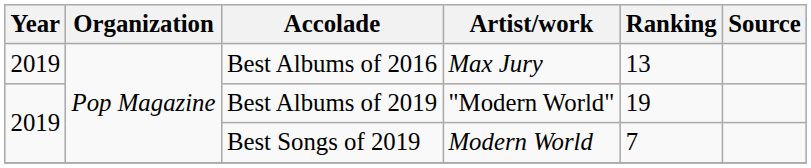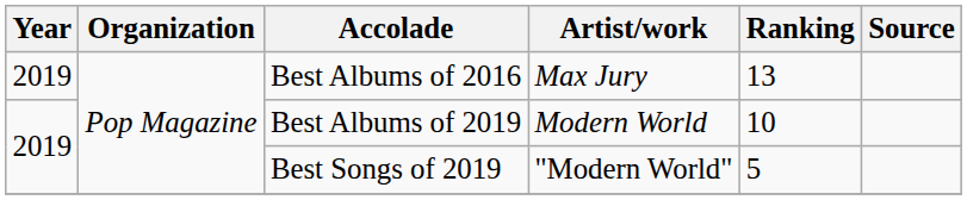Best Albums of 2019 | Artist/work: "Modern World" -> Modern World
Best Albums of 2019 | Ranking: 19 -> 10
Best Songs of 2019 | Artist/work: Modern World -> "Modern World"
Best Songs of 2019 | Ranking: 7 -> 5
